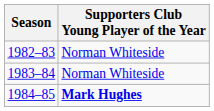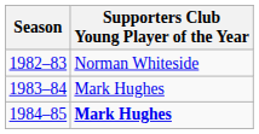1983–84 | Supporters Club Young Player of the Year: Norman Whiteside -> Mark Hughes
